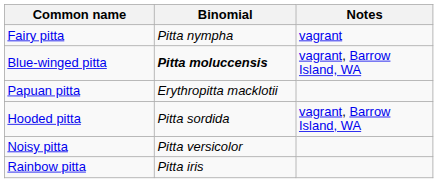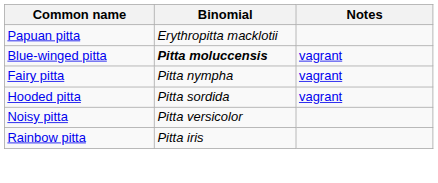rows swapped: Papuan pitta <-> Fairy pitta
Blue-winged pitta | Notes: vagrant, Barrow Island, WA -> vagrant
Hooded pitta | Notes: vagrant, Barrow Island, WA -> vagrant
